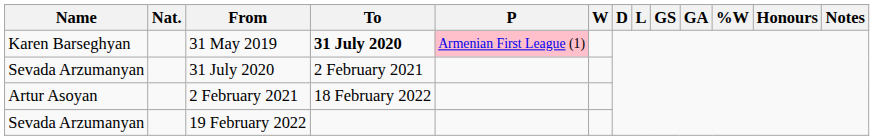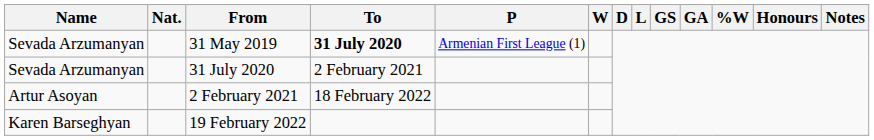31 May 2019 | Name: Karen Barseghyan -> Sevada Arzumanyan
31 May 2019 | P: pink background -> no background
19 February 2022 | Name: Sevada Arzumanyan -> Karen Barseghyan
